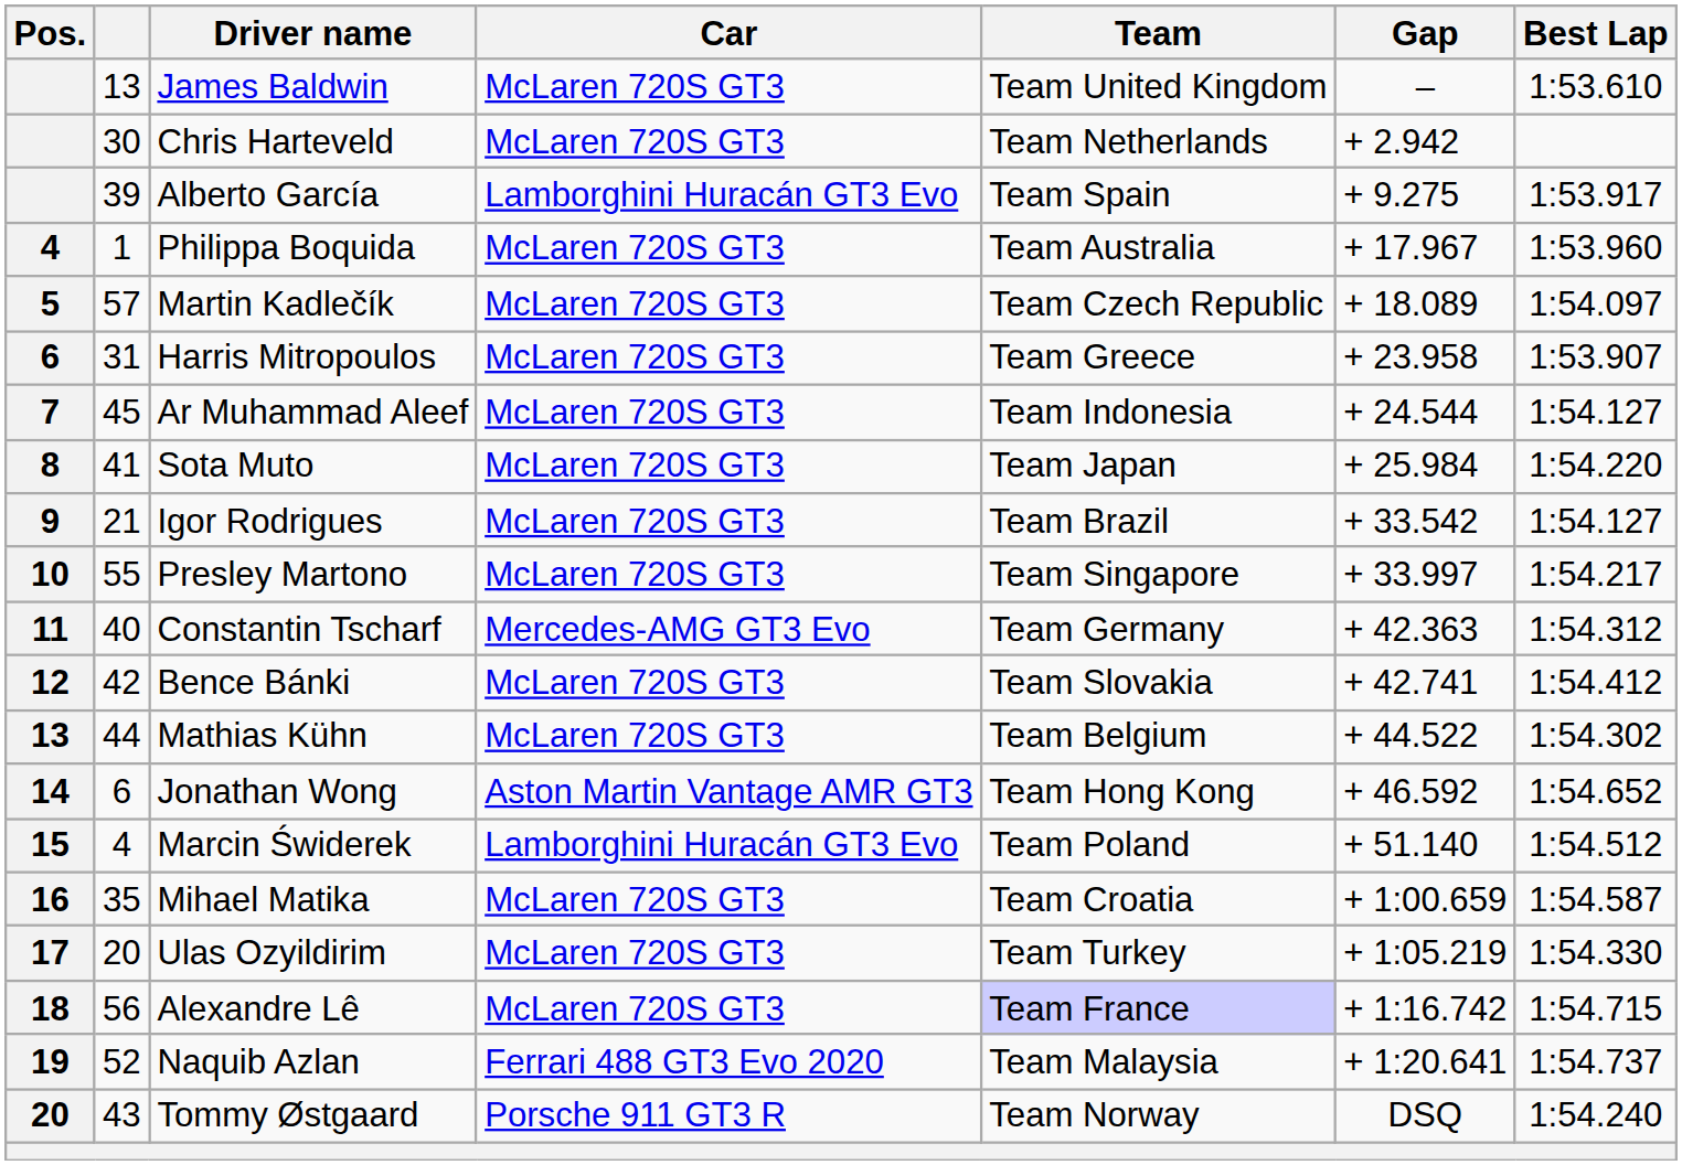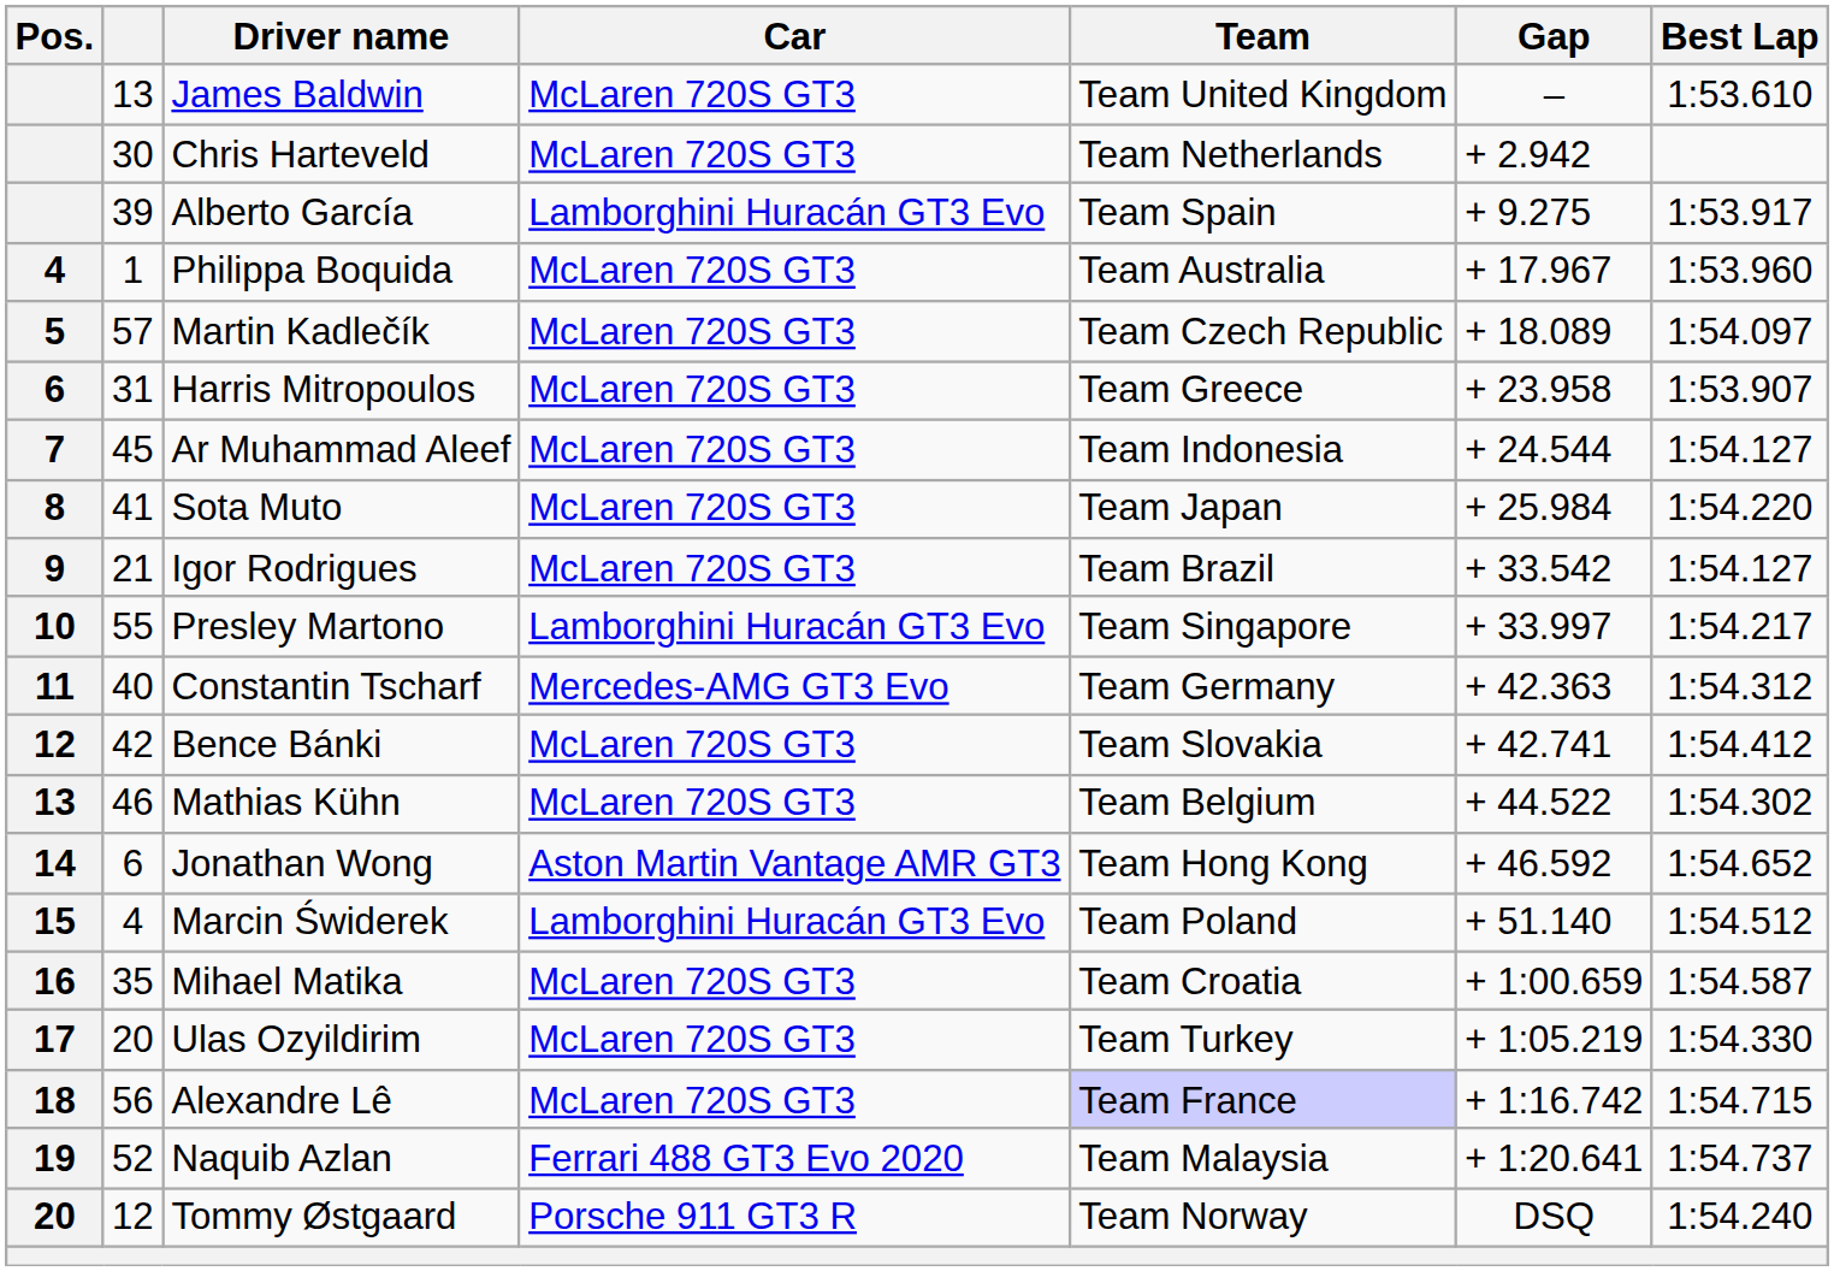Presley Martono | Car: McLaren 720S GT3 -> Lamborghini Huracán GT3 Evo
Mathias Kühn | column 2: 44 -> 46
Tommy Østgaard | column 2: 43 -> 12
